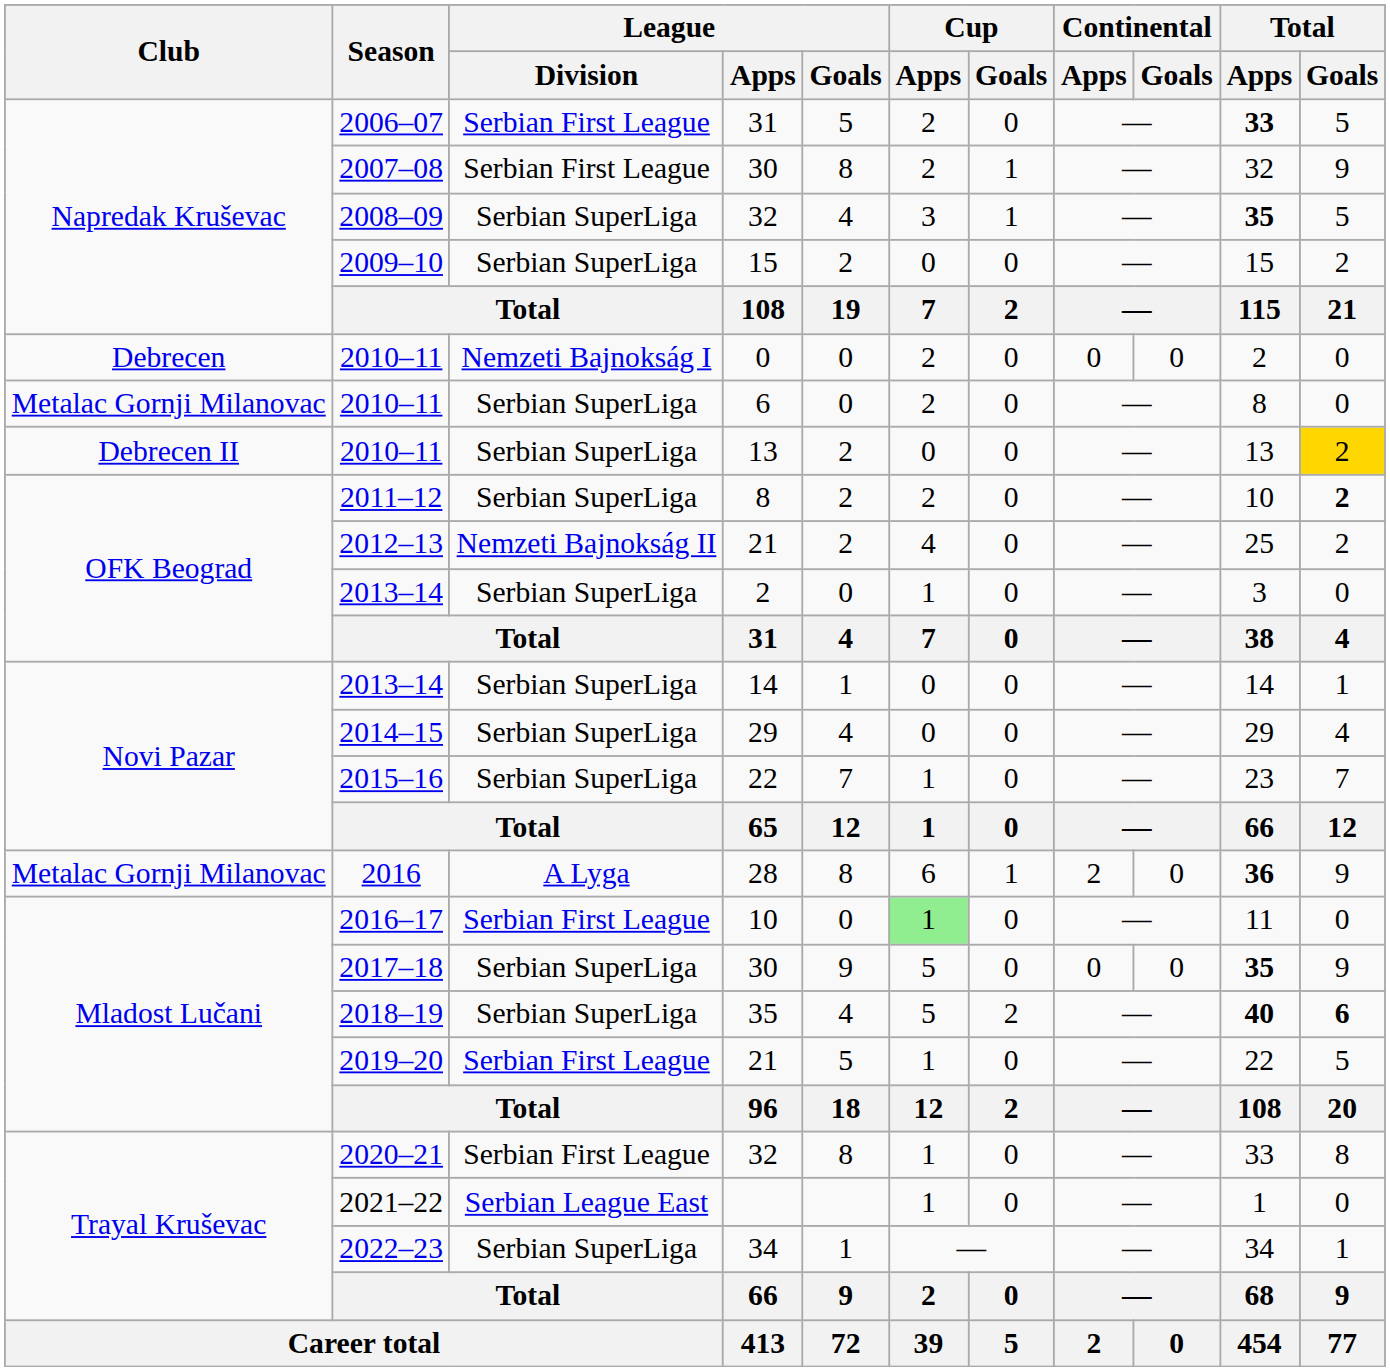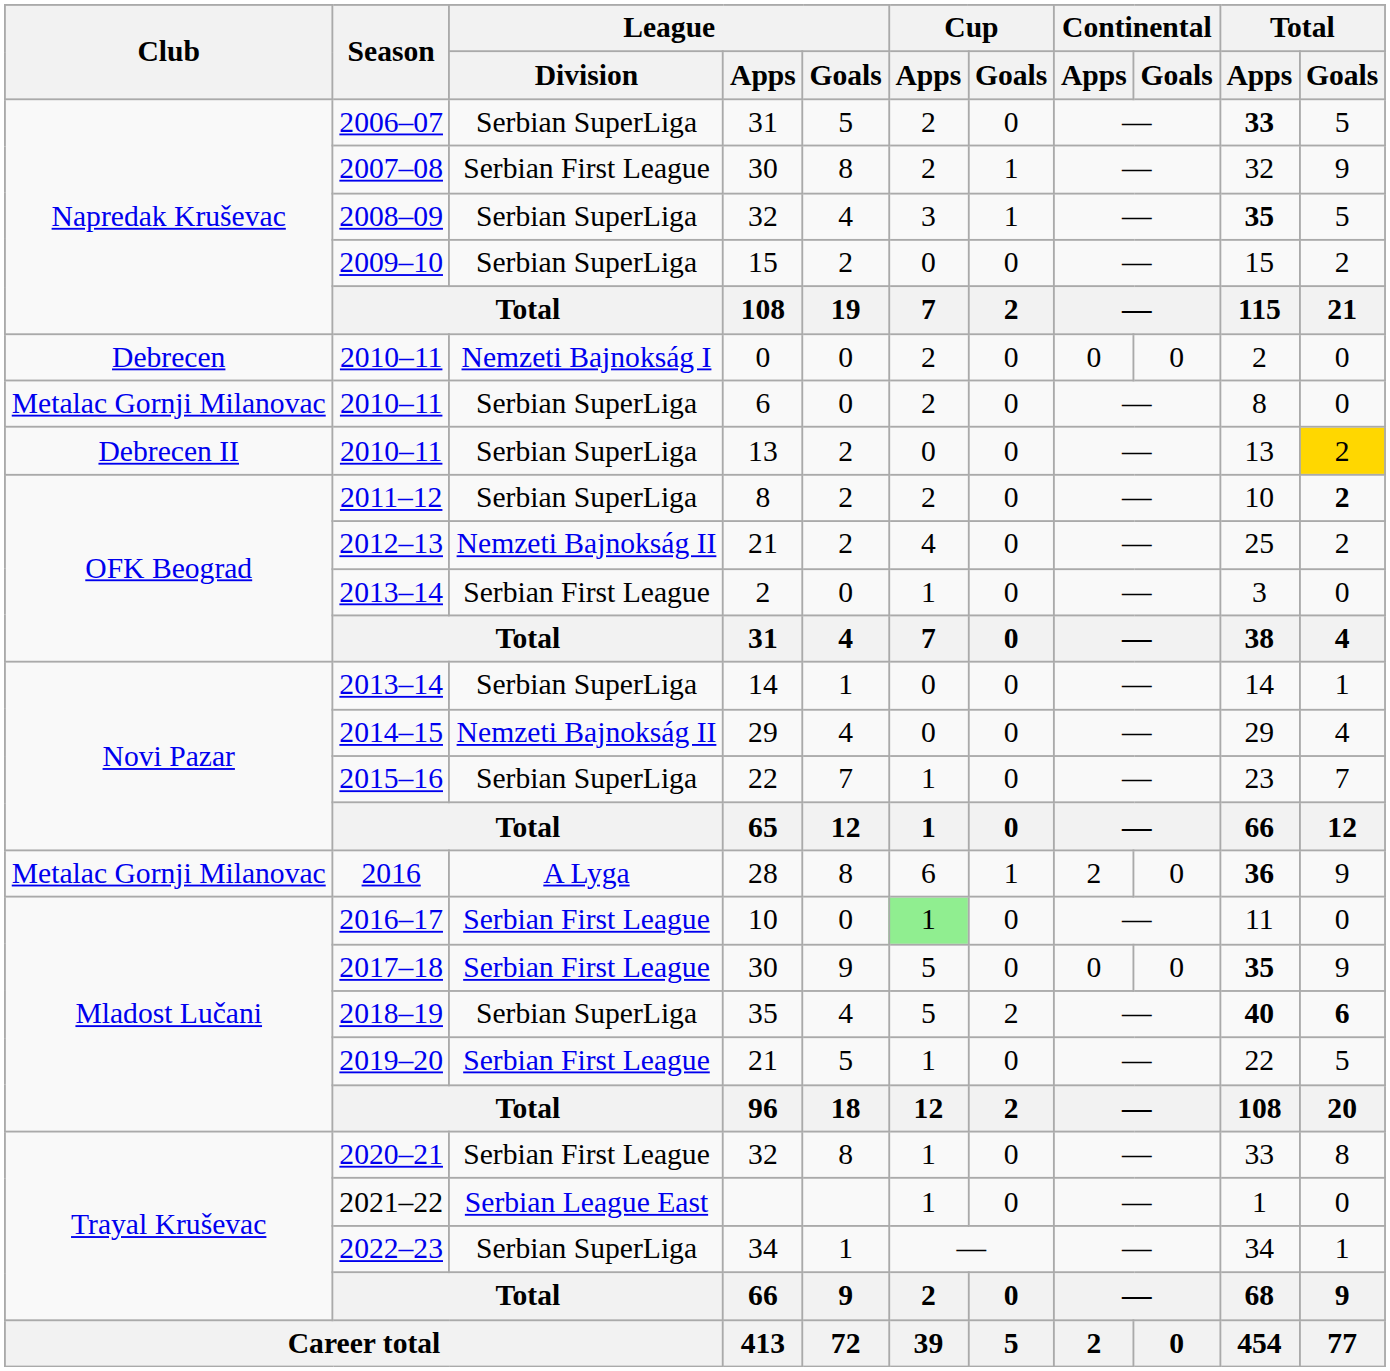2006–07 | League / Division: Serbian First League -> Serbian SuperLiga
2013–14 / 2 | League / Division: Serbian SuperLiga -> Serbian First League
2014–15 | League / Division: Serbian SuperLiga -> Nemzeti Bajnokság II
2017–18 | League / Division: Serbian SuperLiga -> Serbian First League
